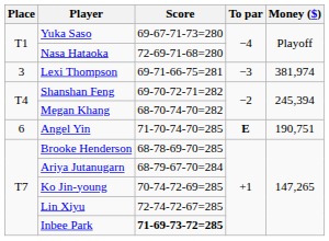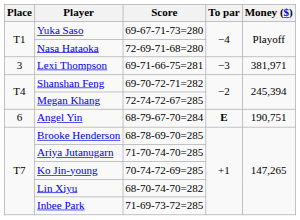Lexi Thompson | Money ($): 381,974 -> 381,971
Megan Khang | Score: 68-70-74-70=282 -> 72-74-72-67=285
Angel Yin | Score: 71-70-74-70=285 -> 68-79-67-70=284
Ariya Jutanugarn | Score: 68-79-67-70=284 -> 71-70-74-70=285
Lin Xiyu | Score: 72-74-72-67=285 -> 68-70-74-70=282
Inbee Park | Score: bold -> normal
